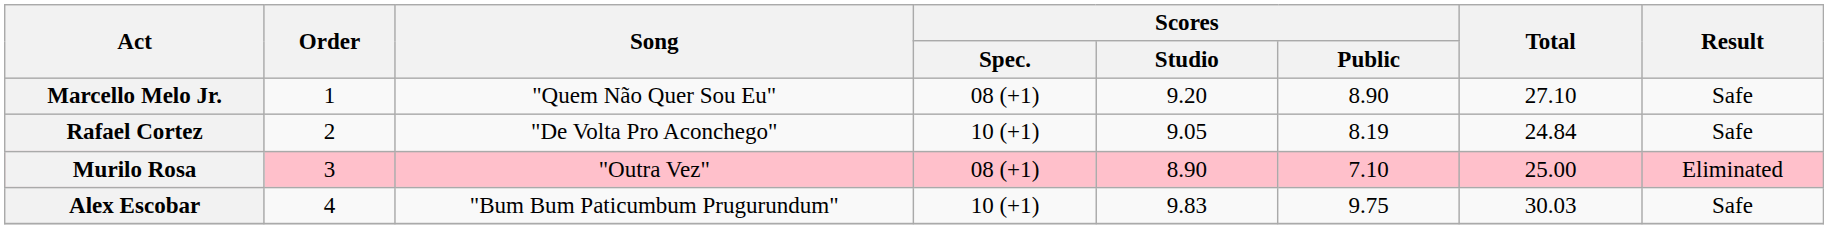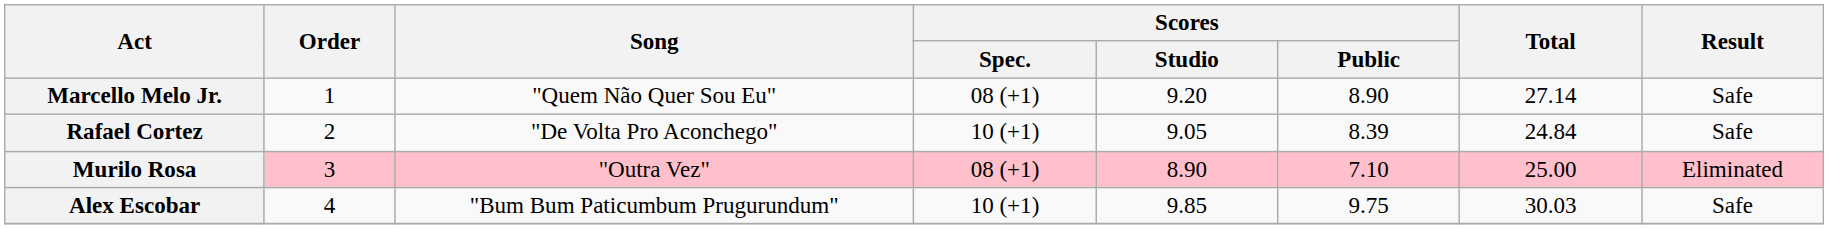Marcello Melo Jr. | Total: 27.10 -> 27.14
Rafael Cortez | Scores / Public: 8.19 -> 8.39
Alex Escobar | Scores / Studio: 9.83 -> 9.85
